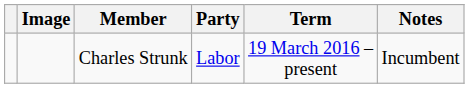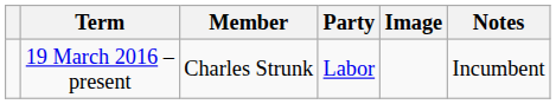columns swapped: Image <-> Term
